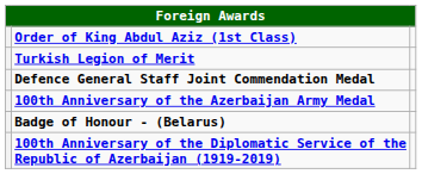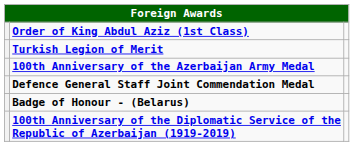rows swapped: Defence General Staff Joint Commendation Medal <-> 100th Anniversary of the Azerbaijan Army Medal
